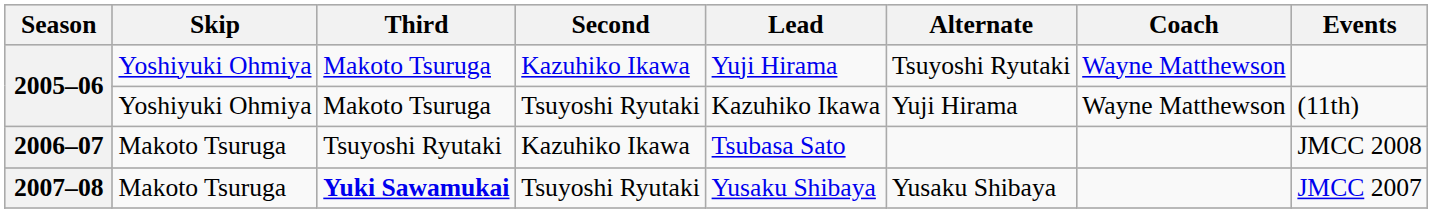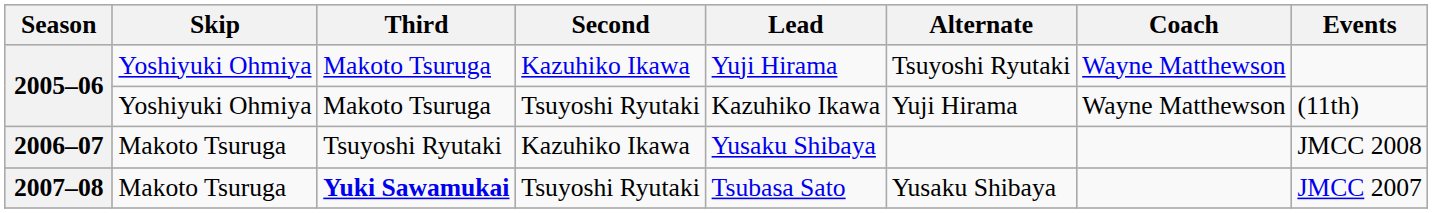2006–07 | Lead: Tsubasa Sato -> Yusaku Shibaya
2007–08 | Lead: Yusaku Shibaya -> Tsubasa Sato
